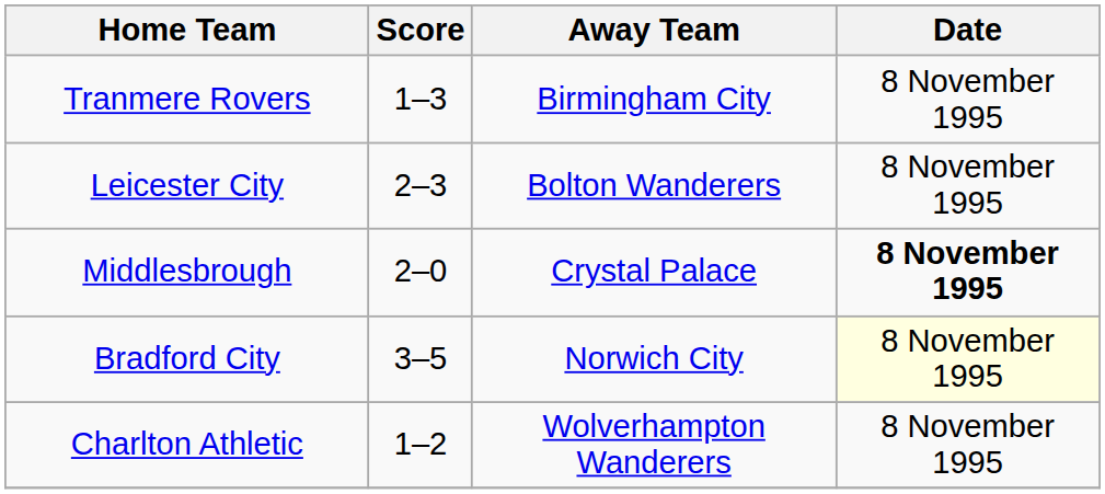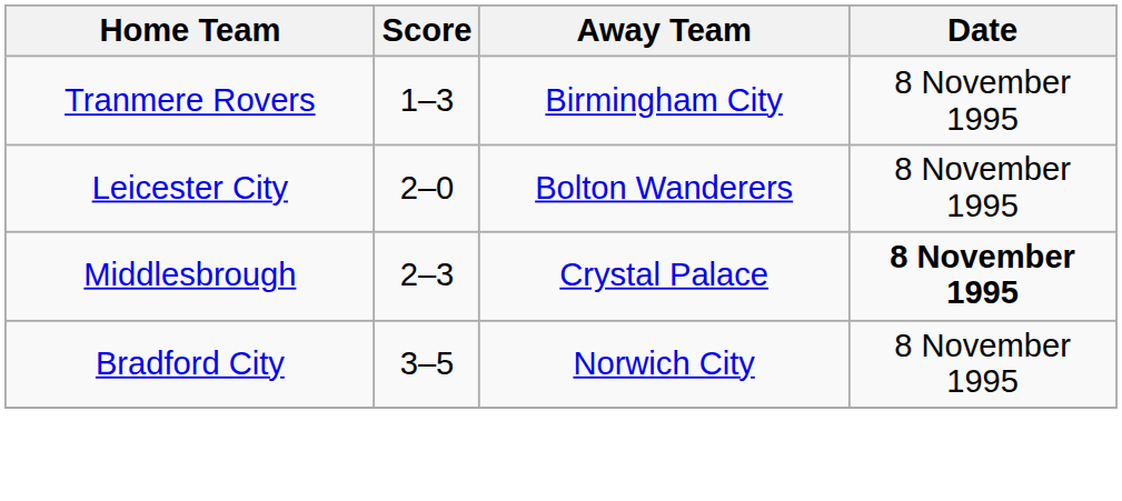Leicester City | Score: 2–3 -> 2–0
Middlesbrough | Score: 2–0 -> 2–3
Bradford City | Date: lightyellow background -> no background
- row: Charlton Athletic | 1–2 | Wolverhampton Wanderers | 8 November 1995
